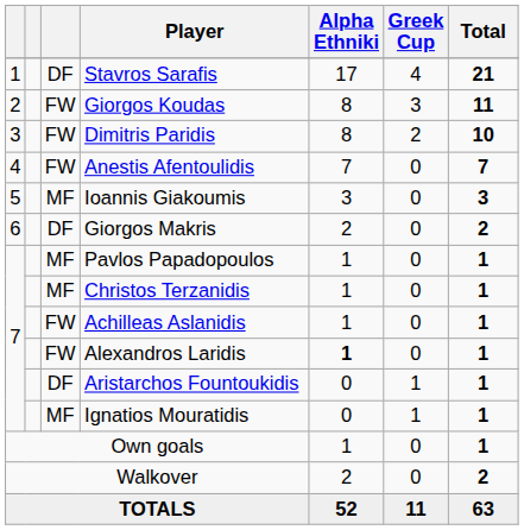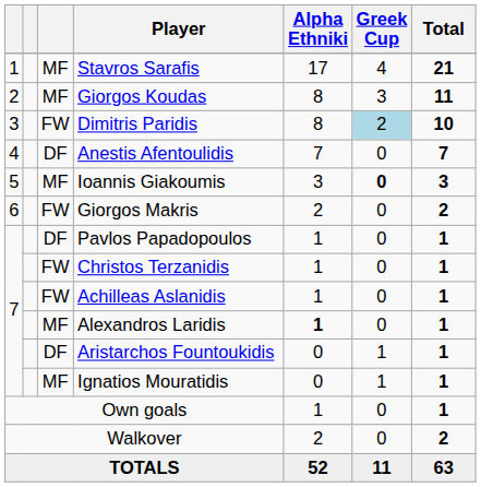Stavros Sarafis | column 3: DF -> MF
Giorgos Koudas | column 3: FW -> MF
Dimitris Paridis | Greek Cup: no background -> lightblue background
Anestis Afentoulidis | column 3: FW -> DF
Ioannis Giakoumis | Greek Cup: normal -> bold
Giorgos Makris | column 3: DF -> FW
Pavlos Papadopoulos | column 3: MF -> DF
Christos Terzanidis | column 3: MF -> FW
Alexandros Laridis | column 3: FW -> MF
